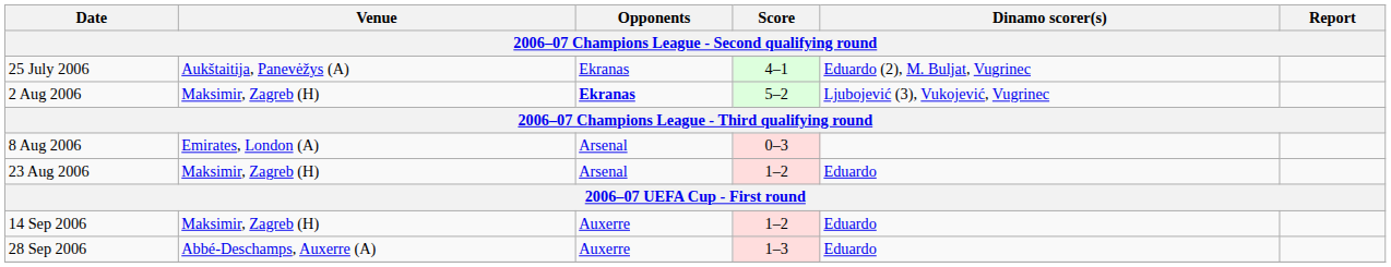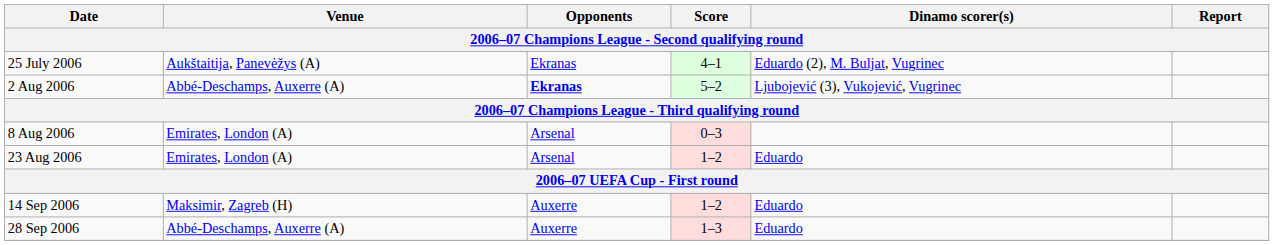2 Aug 2006 | Venue: Maksimir, Zagreb (H) -> Abbé-Deschamps, Auxerre (A)
23 Aug 2006 | Venue: Maksimir, Zagreb (H) -> Emirates, London (A)
